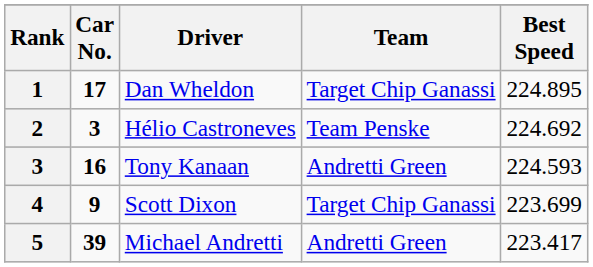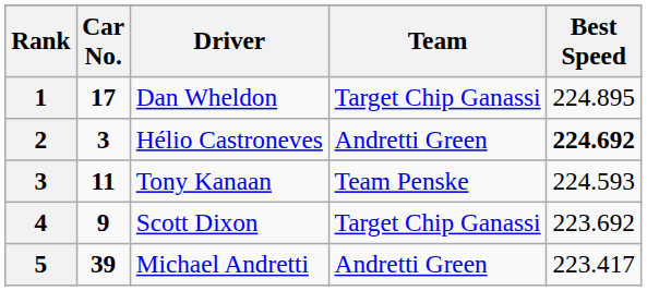Hélio Castroneves | Team: Team Penske -> Andretti Green
Hélio Castroneves | Best Speed: normal -> bold
Tony Kanaan | Car No.: 16 -> 11
Tony Kanaan | Team: Andretti Green -> Team Penske
Scott Dixon | Best Speed: 223.699 -> 223.692
